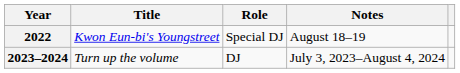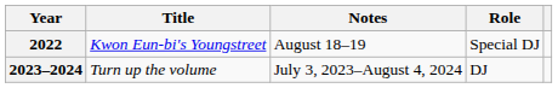columns swapped: Role <-> Notes
